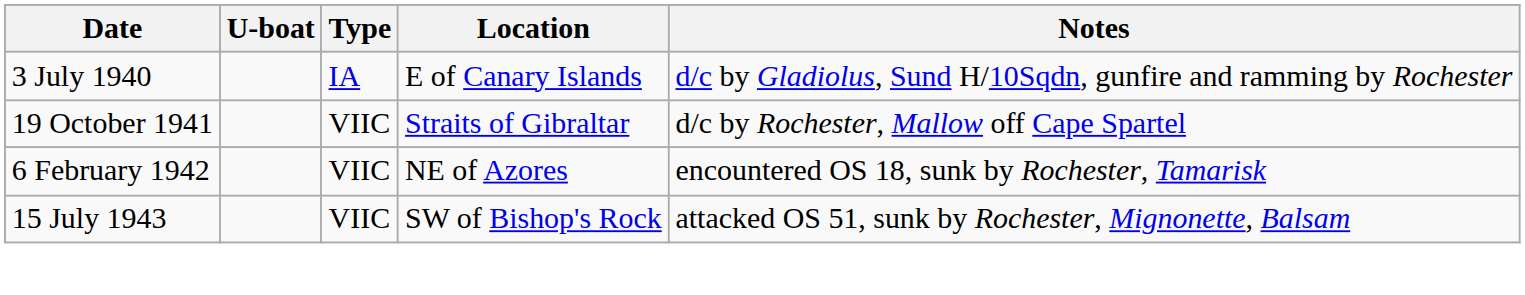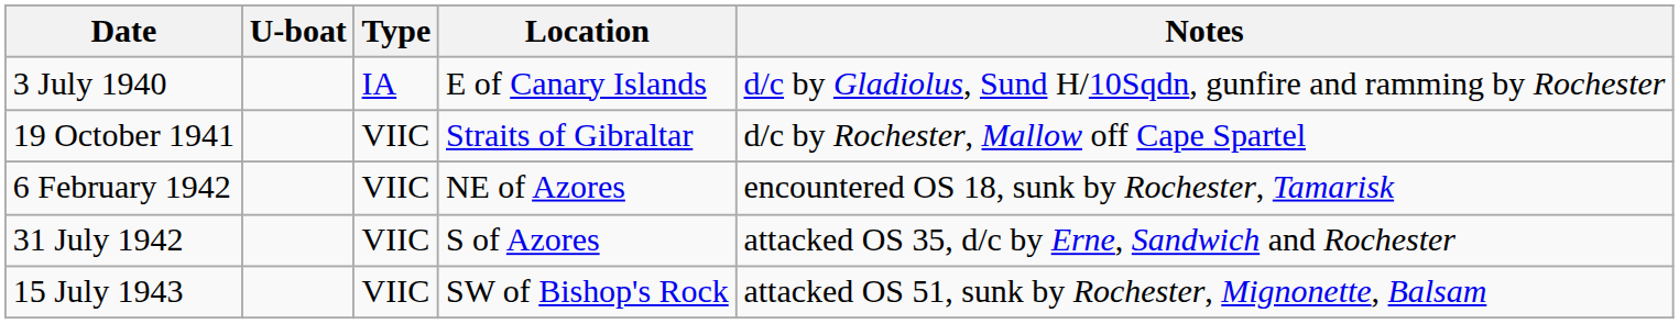+ row: 31 July 1942 | VIIC | S of Azores | attacked OS 35, d/c by Erne, Sandwich and Rochester
